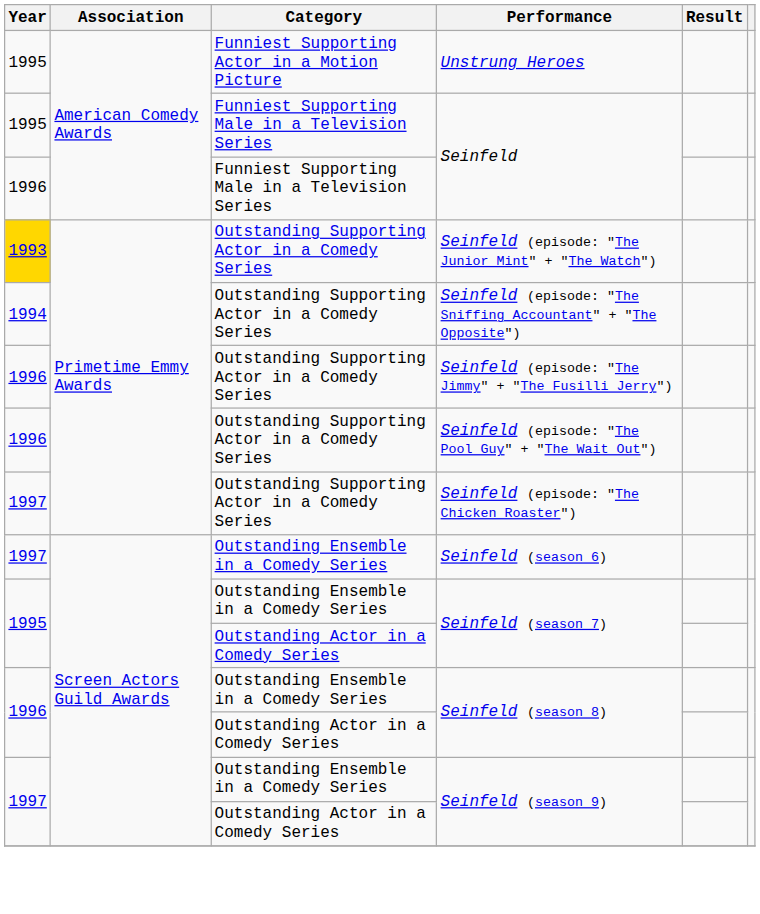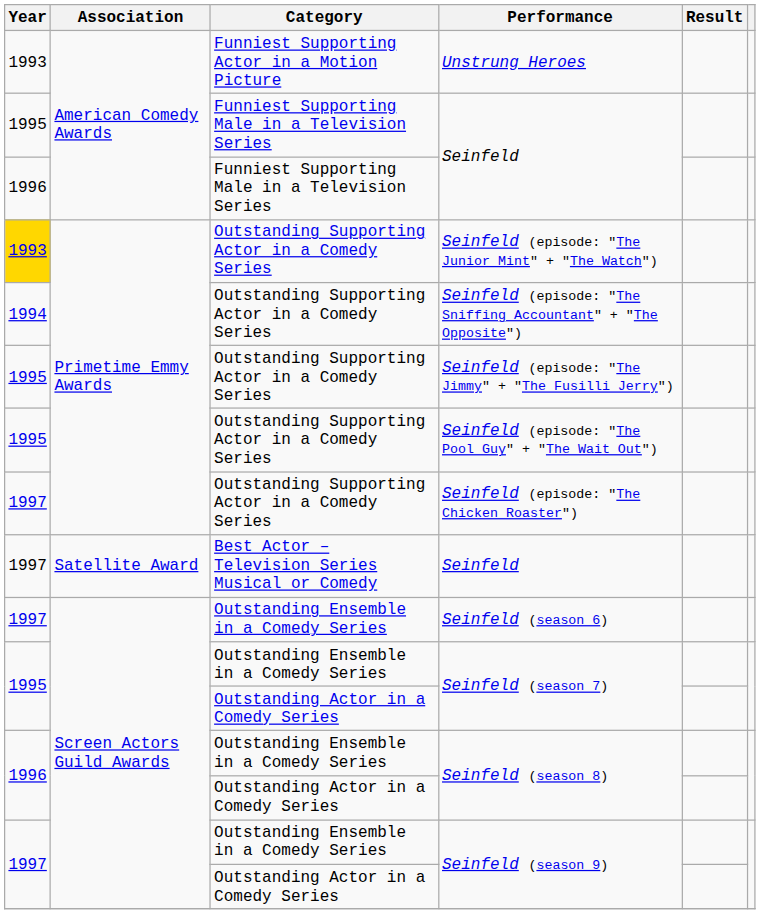Unstrung Heroes | Year: 1995 -> 1993
Seinfeld (episode: "The Jimmy" + "The Fusilli Jerry") | Year: 1996 -> 1995
Seinfeld (episode: "The Pool Guy" + "The Wait Out") | Year: 1996 -> 1995
+ row: 1997 | Satellite Award | Best Actor – Television Series Musical or Comedy | Seinfeld
